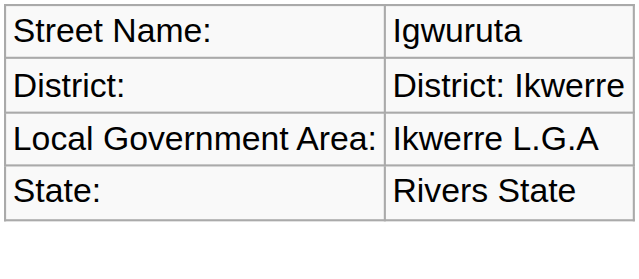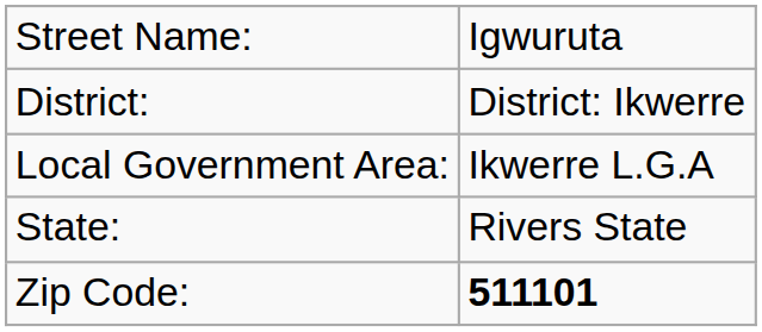+ row: Zip Code: | 511101
